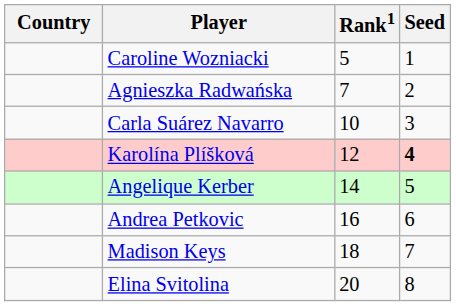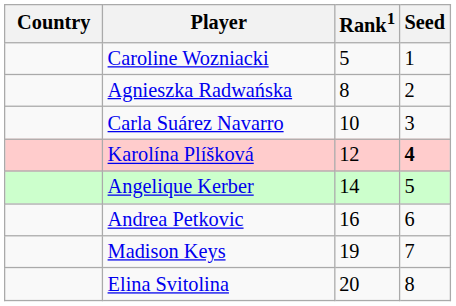Agnieszka Radwańska | Rank1: 7 -> 8
Madison Keys | Rank1: 18 -> 19
